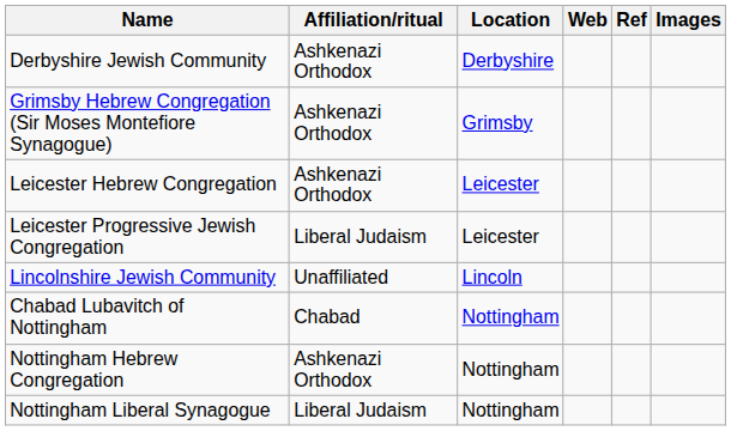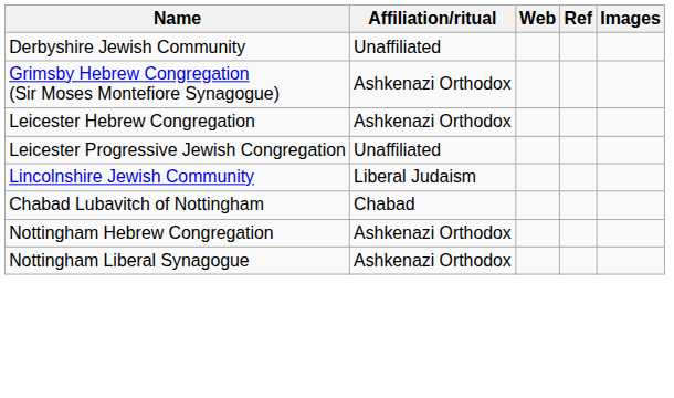- column: Location | Derbyshire | Grimsby | Leicester | Leicester | Lincoln | Nottingham | Nottingham | Nottingham
Derbyshire Jewish Community | Affiliation/ritual: Ashkenazi Orthodox -> Unaffiliated
Leicester Progressive Jewish Congregation | Affiliation/ritual: Liberal Judaism -> Unaffiliated
Lincolnshire Jewish Community | Affiliation/ritual: Unaffiliated -> Liberal Judaism
Nottingham Liberal Synagogue | Affiliation/ritual: Liberal Judaism -> Ashkenazi Orthodox
